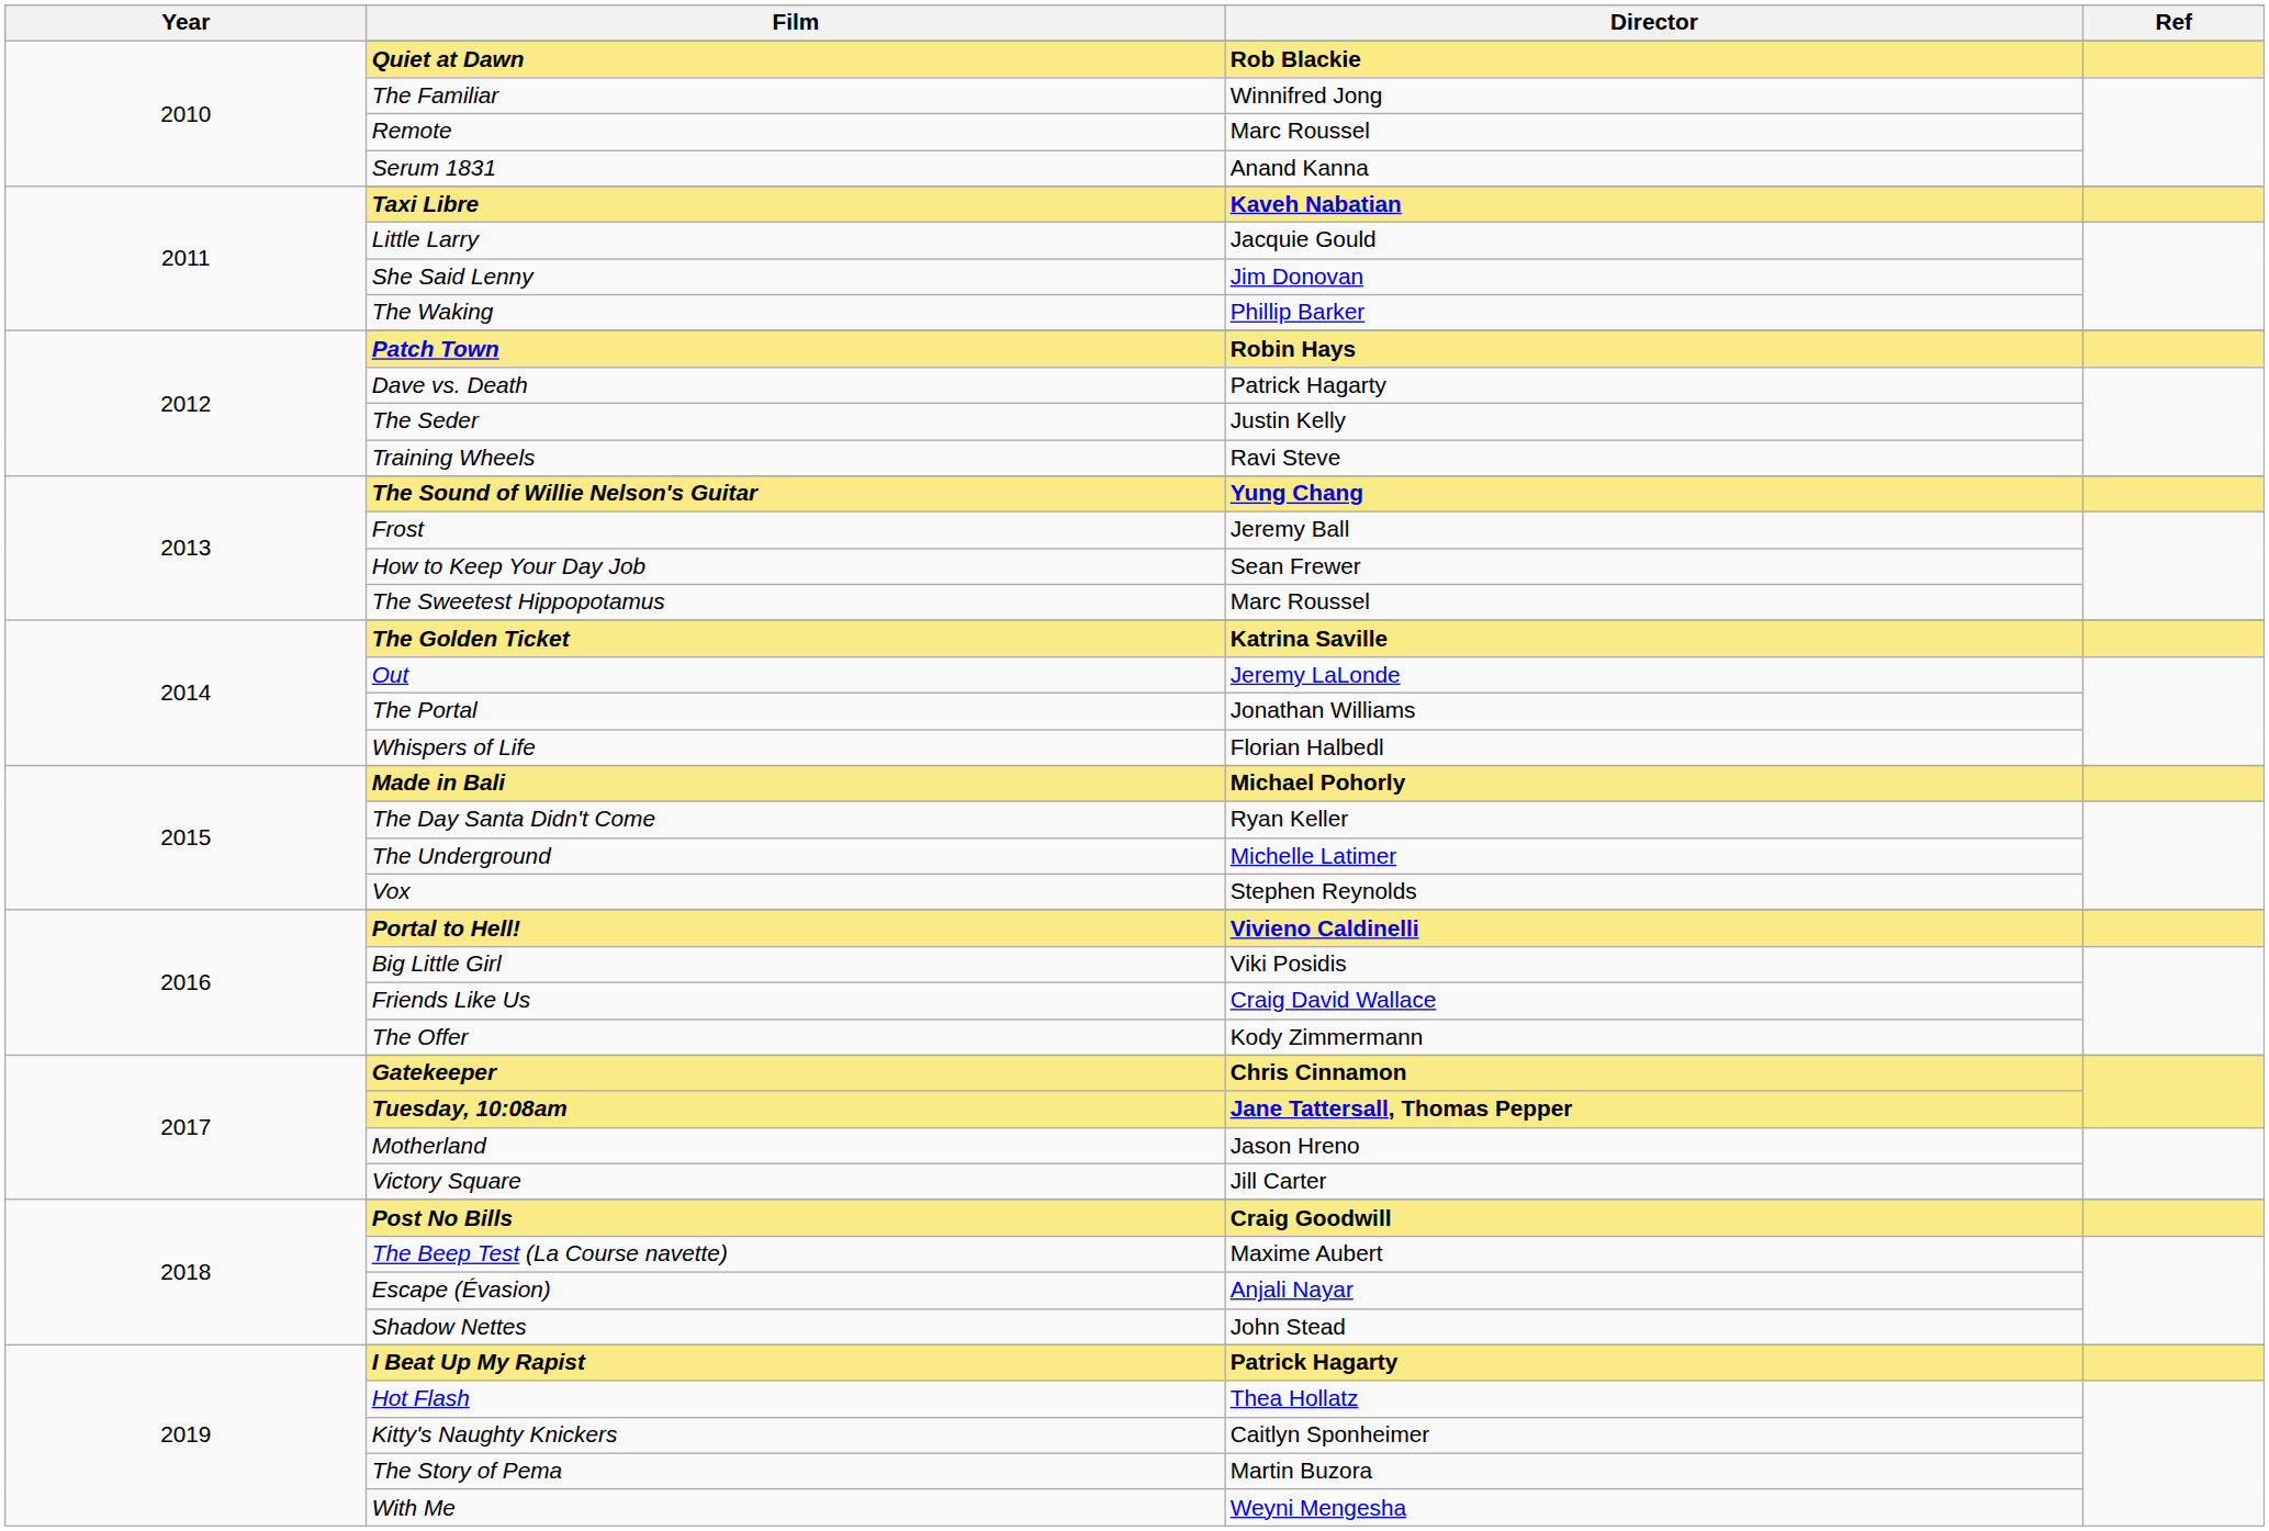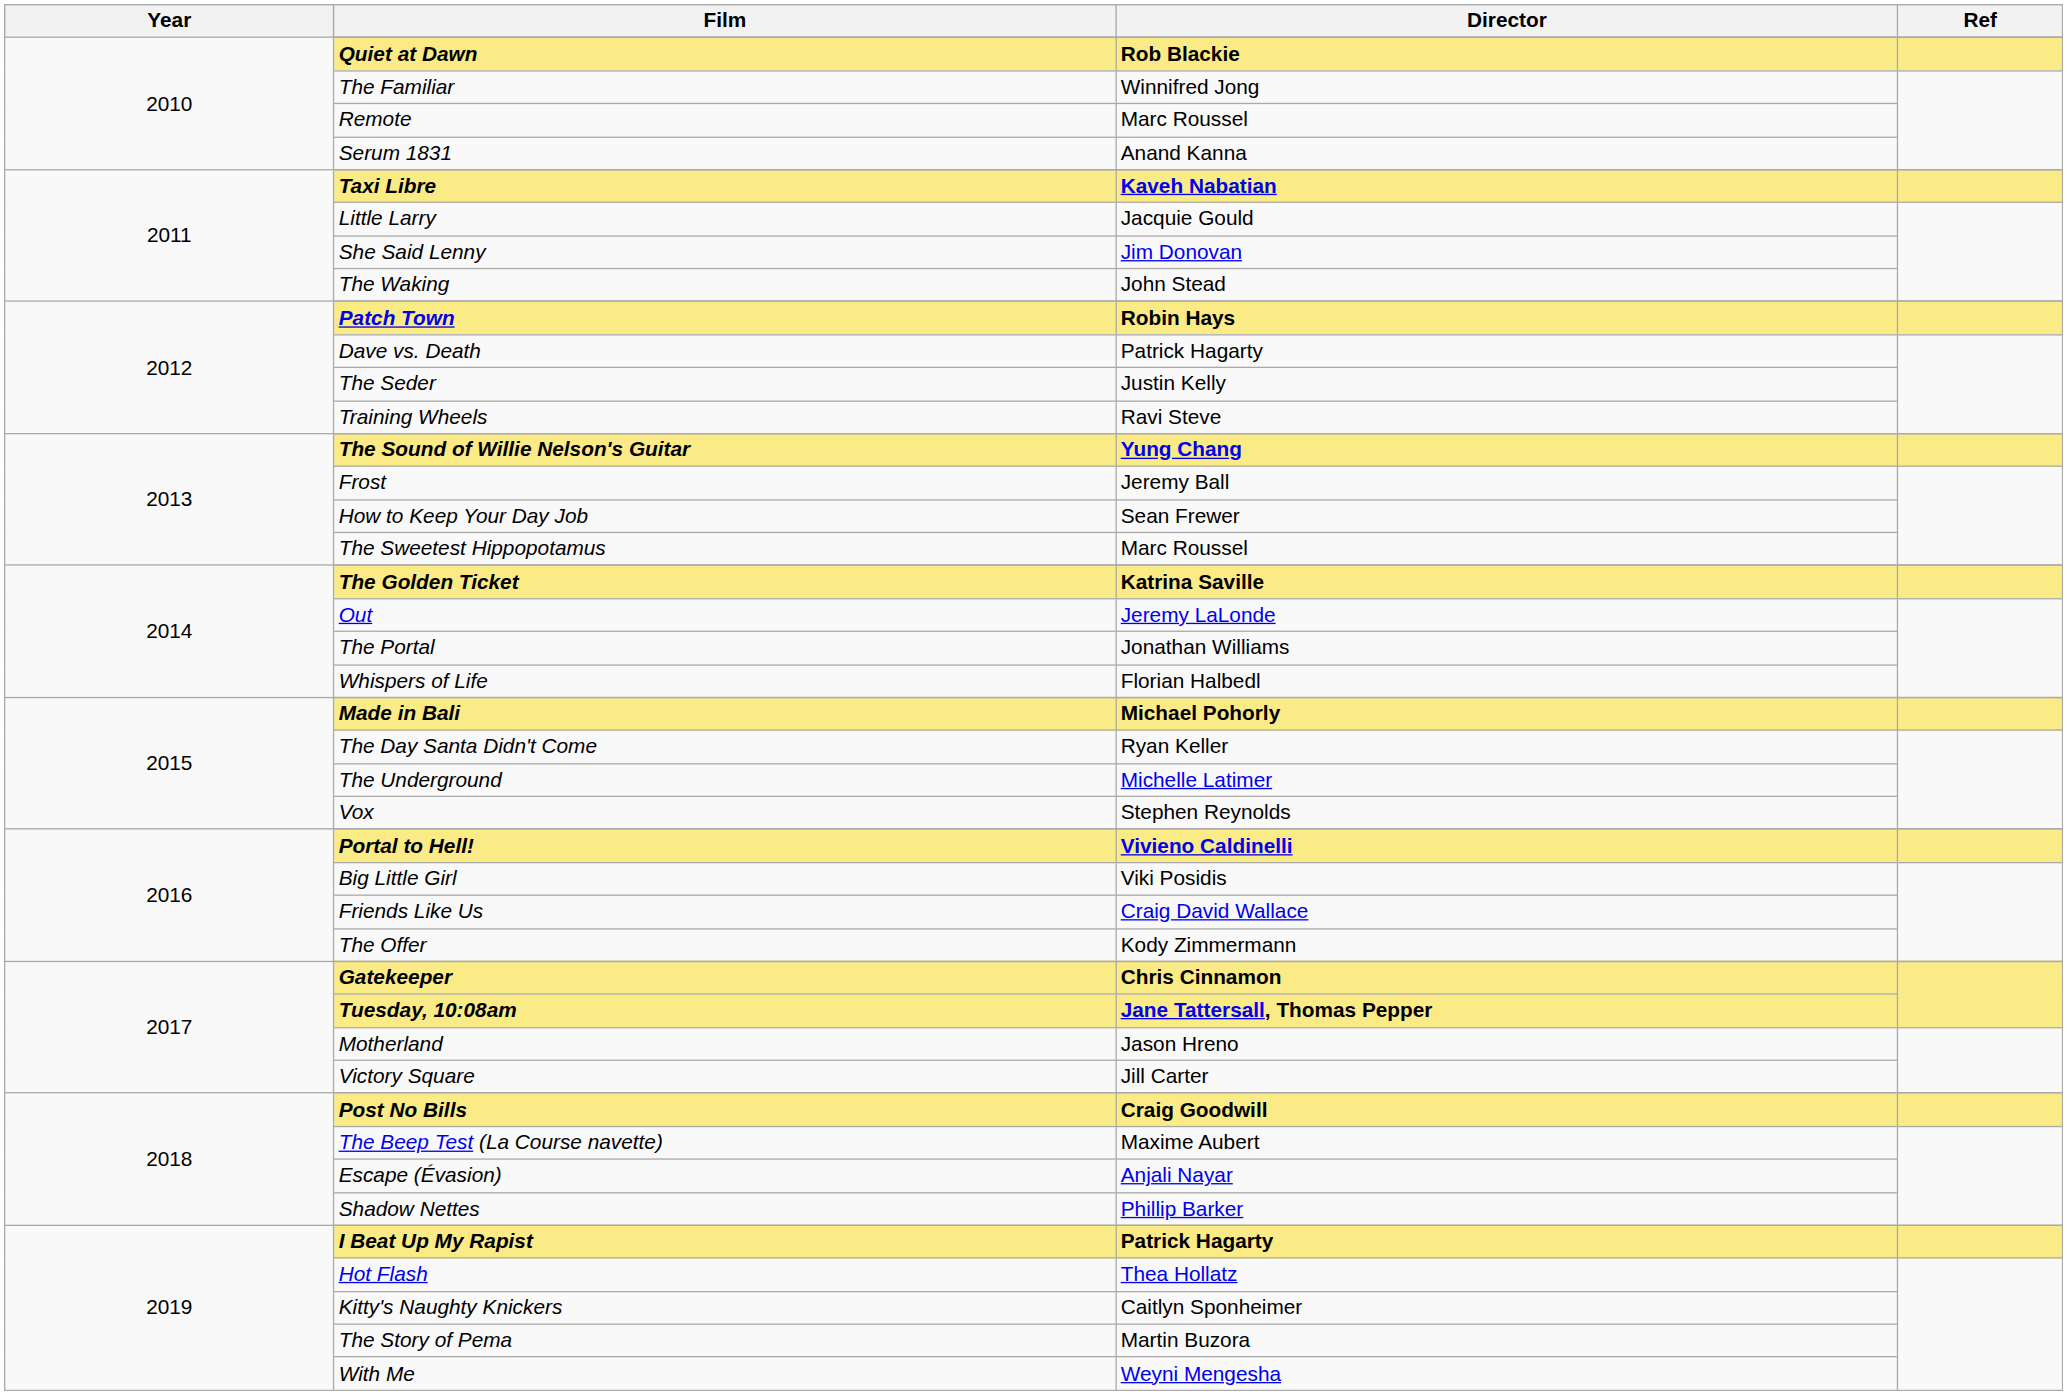The Waking | Director: Phillip Barker -> John Stead
Shadow Nettes | Director: John Stead -> Phillip Barker
